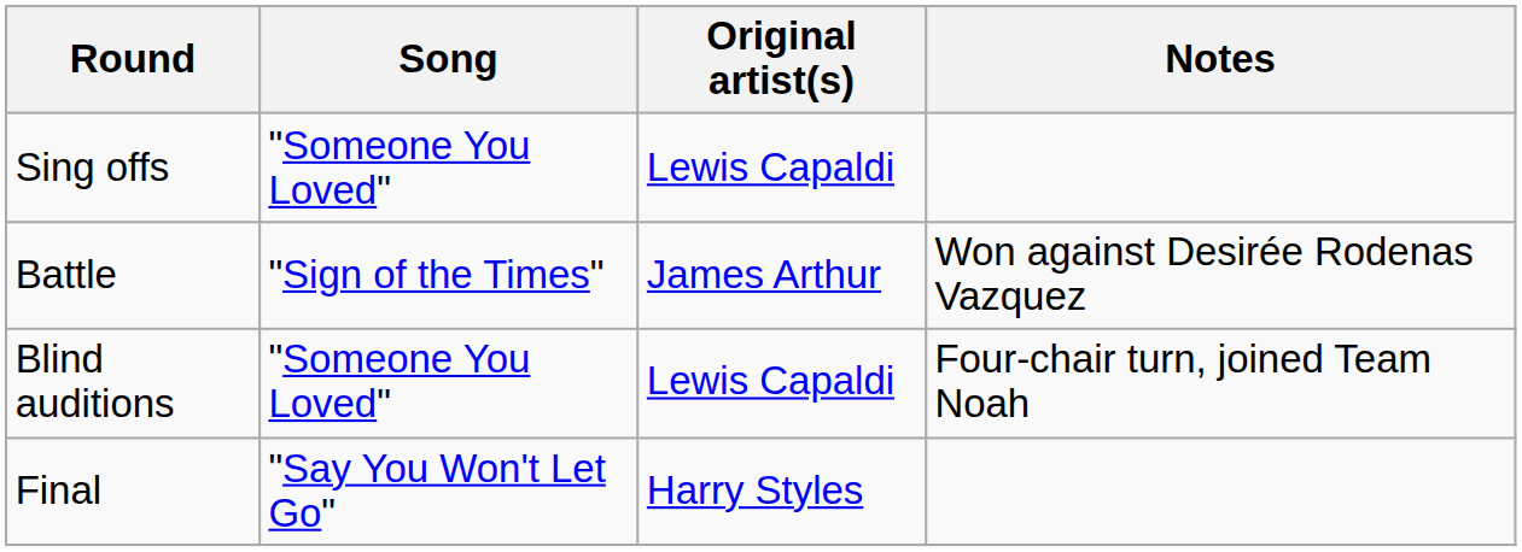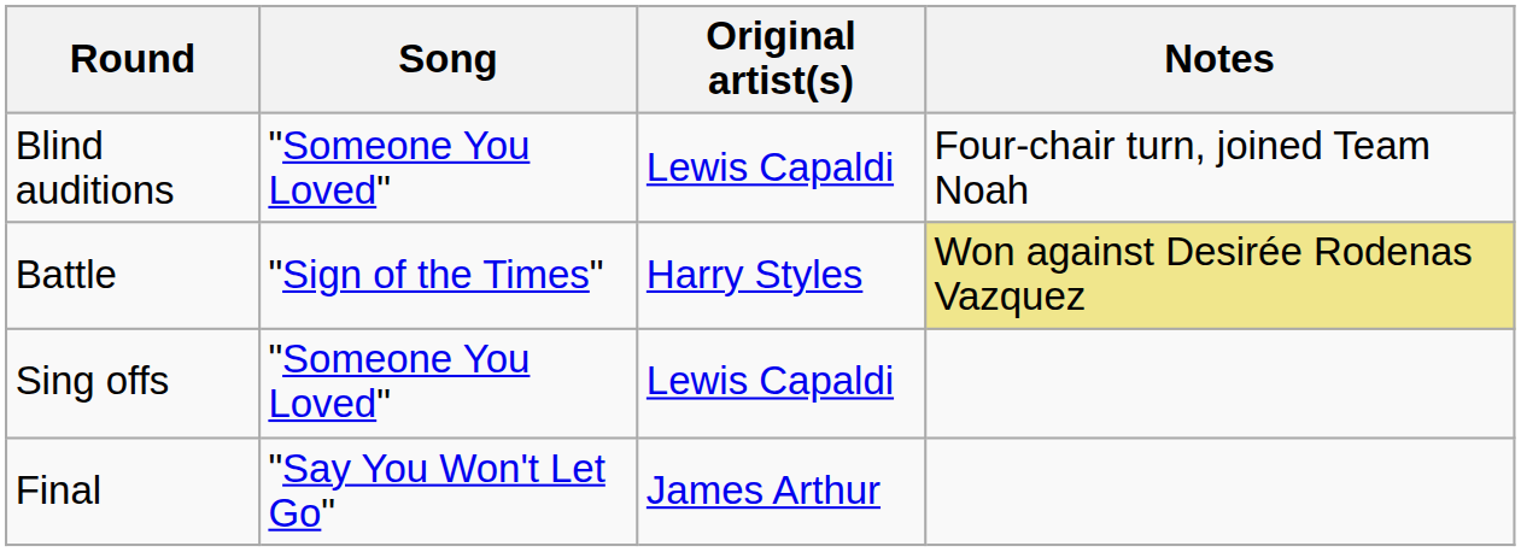rows swapped: Blind auditions <-> Sing offs
Battle | Original artist(s): James Arthur -> Harry Styles
Battle | Notes: no background -> khaki background
Final | Original artist(s): Harry Styles -> James Arthur
